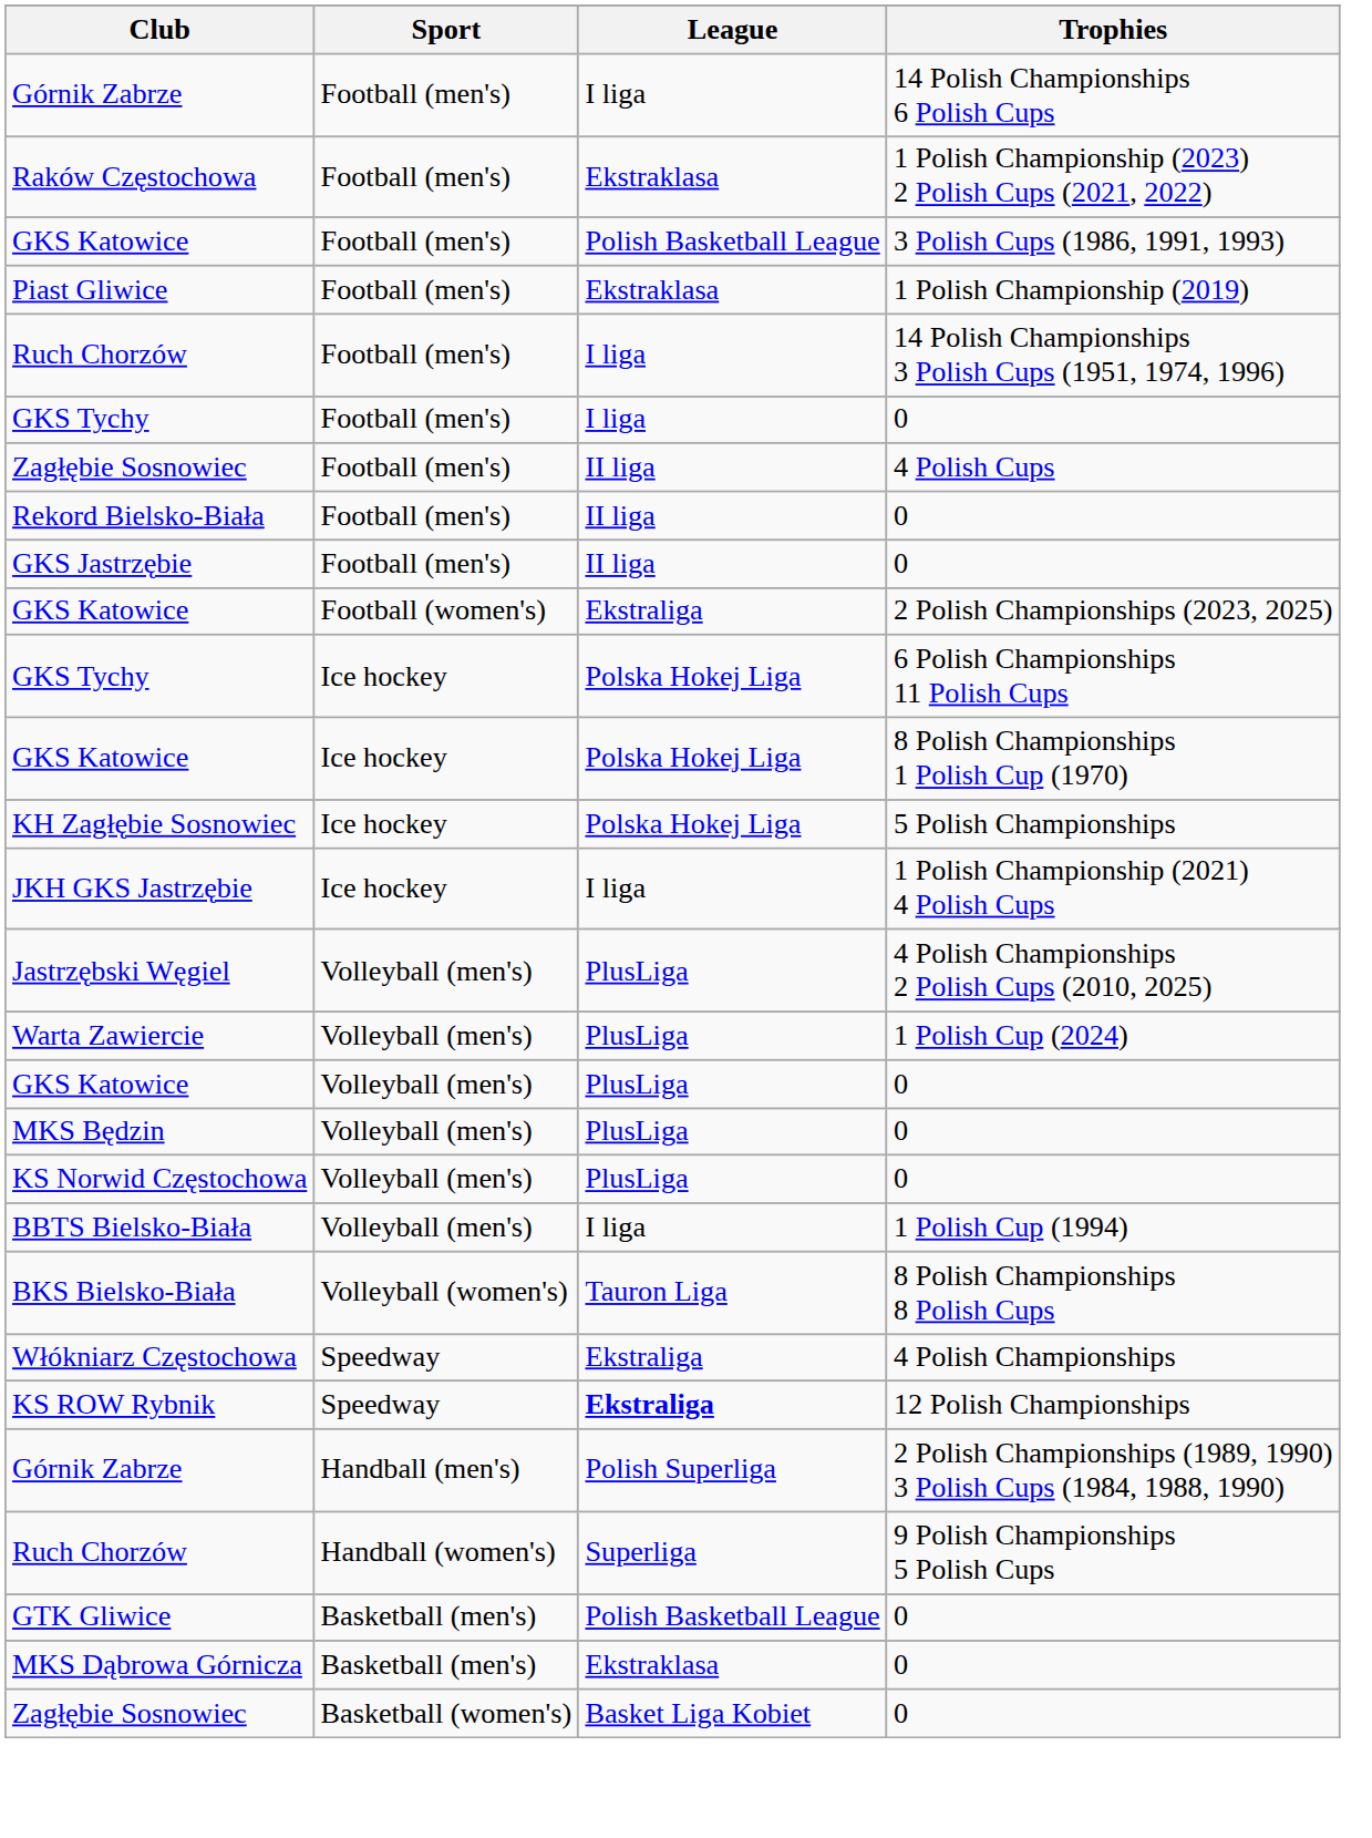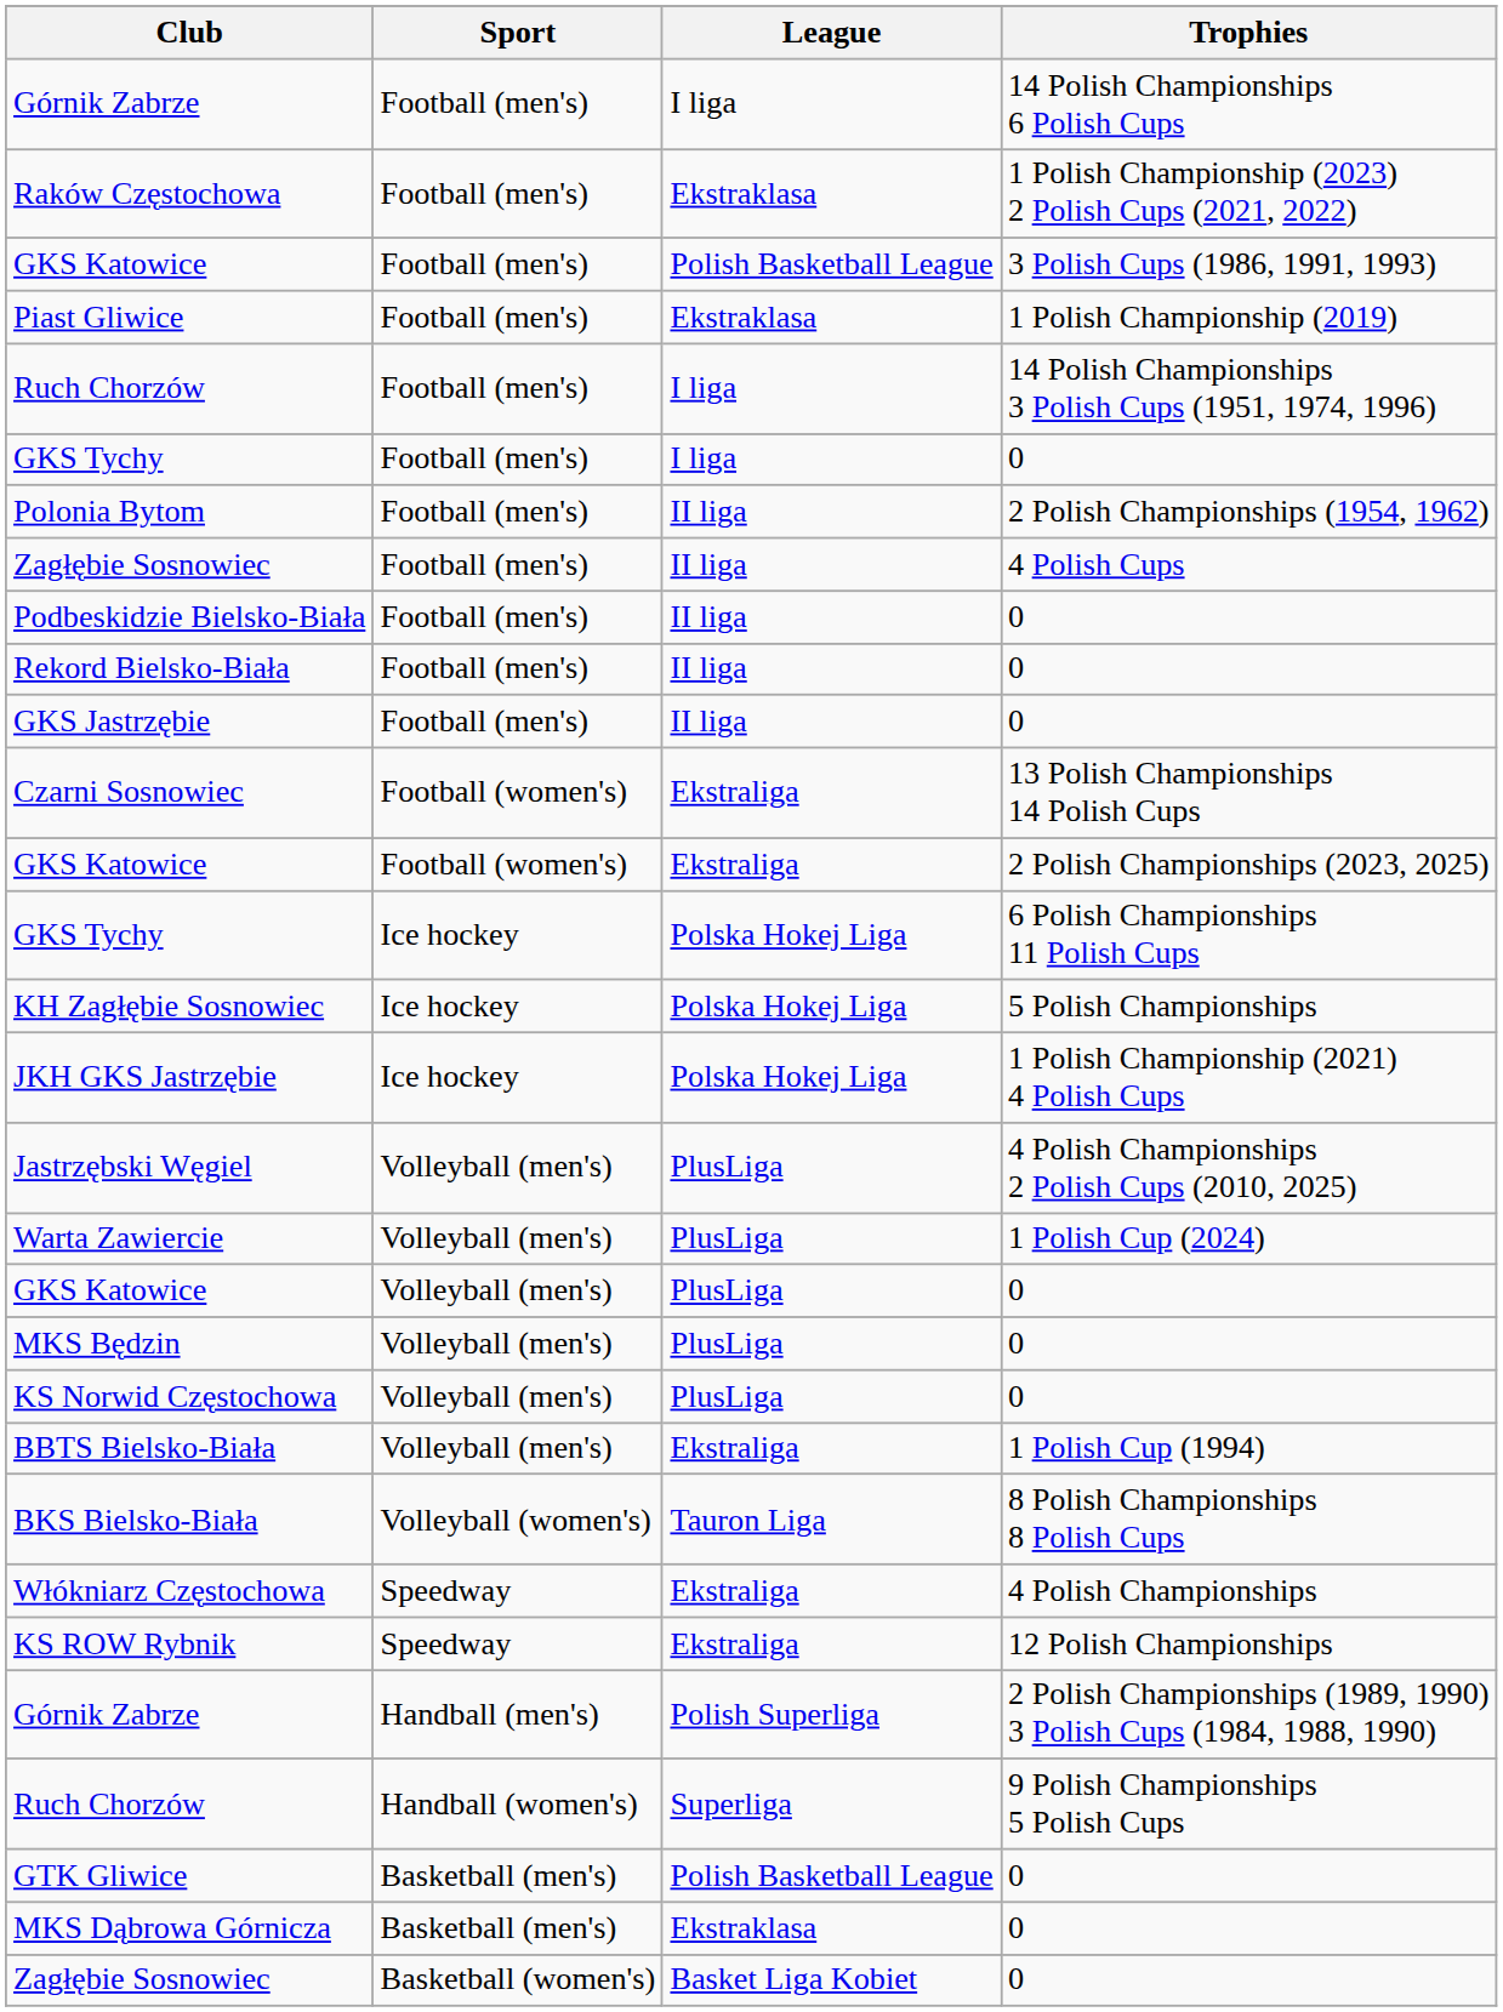+ row: Polonia Bytom | Football (men's) | II liga | 2 Polish Championships (1954, 1962)
+ row: Podbeskidzie Bielsko-Biała | Football (men's) | II liga | 0
+ row: Czarni Sosnowiec | Football (women's) | Ekstraliga | 13 Polish Championships 14 Polish Cups
- row: GKS Katowice | Ice hockey | Polska Hokej Liga | 8 Polish Championships 1 Polish Cup (1970)
JKH GKS Jastrzębie | League: I liga -> Polska Hokej Liga
BBTS Bielsko-Biała | League: I liga -> Ekstraliga
KS ROW Rybnik | League: bold -> normal
